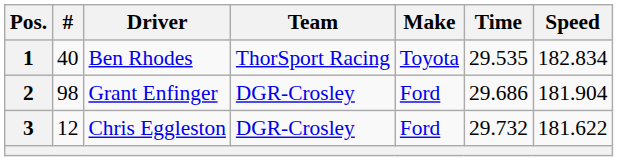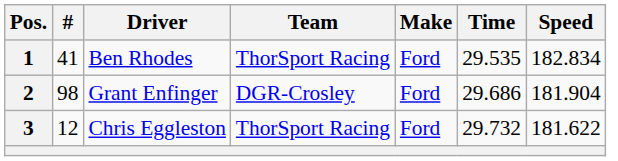1 | #: 40 -> 41
1 | Make: Toyota -> Ford
3 | Team: DGR-Crosley -> ThorSport Racing
